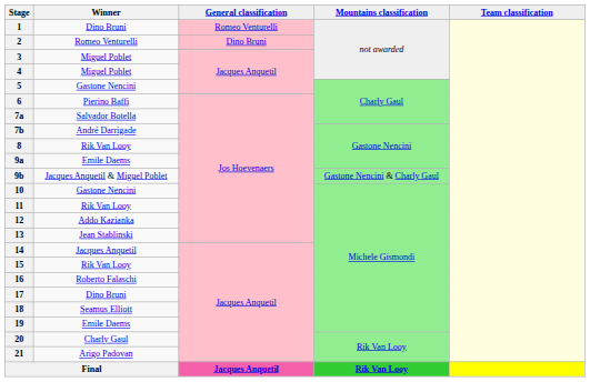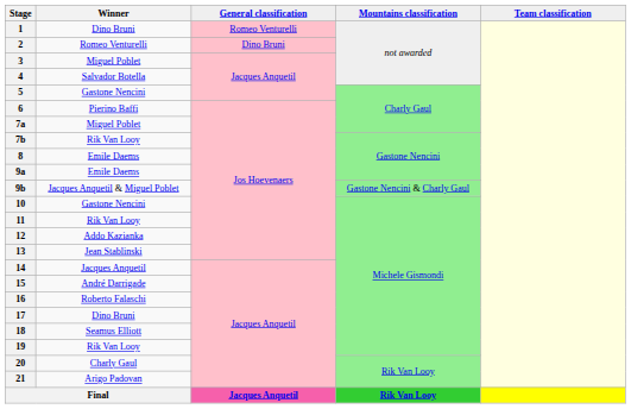4 | Winner: Miguel Poblet -> Salvador Botella
7a | Winner: Salvador Botella -> Miguel Poblet
7b | Winner: André Darrigade -> Rik Van Looy
8 | Winner: Rik Van Looy -> Emile Daems
15 | Winner: Rik Van Looy -> André Darrigade
19 | Winner: Emile Daems -> Rik Van Looy
